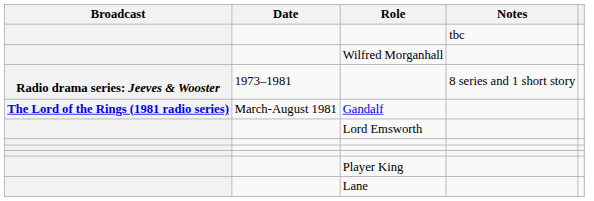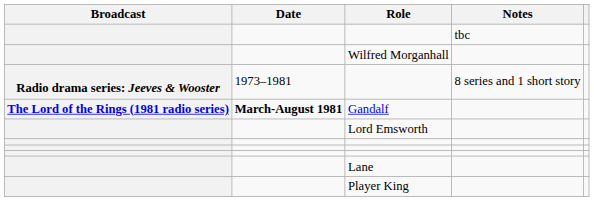Gandalf | Date: normal -> bold
rows swapped: Player King <-> Lane
